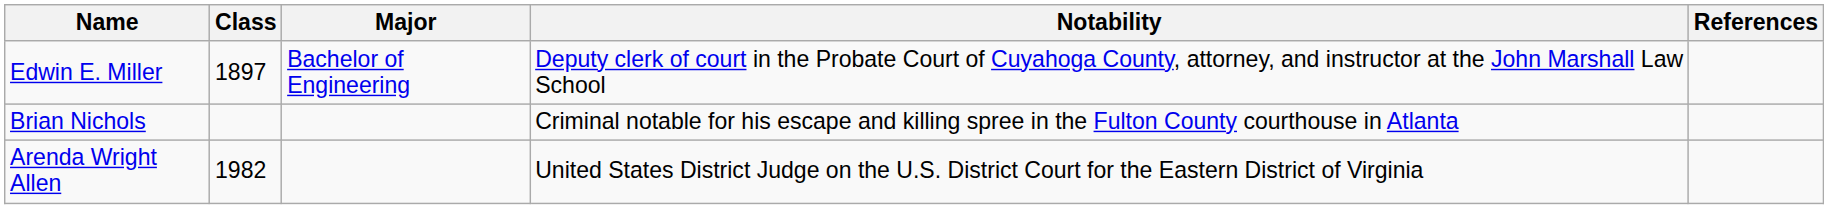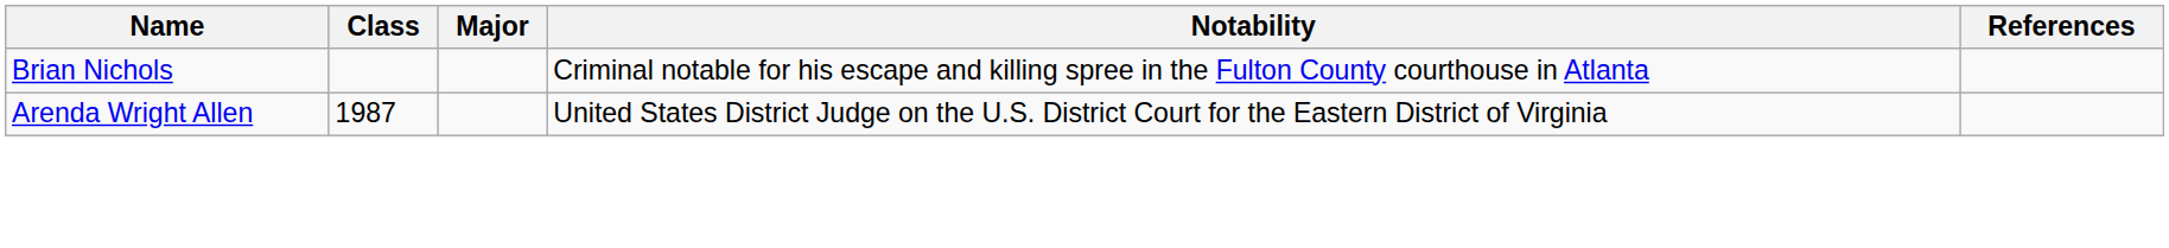- row: Edwin E. Miller | 1897 | Bachelor of Engineering | Deputy clerk of court in the Probate Court of Cuyahoga County, attorney, and instructor at the John Marshall Law School
Arenda Wright Allen | Class: 1982 -> 1987
